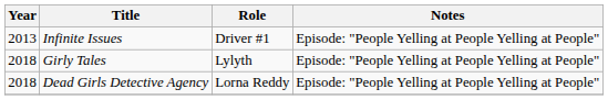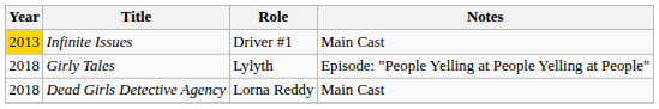Infinite Issues | Year: no background -> gold background
Infinite Issues | Notes: Episode: "People Yelling at People Yelling at People" -> Main Cast
Dead Girls Detective Agency | Notes: Episode: "People Yelling at People Yelling at People" -> Main Cast
